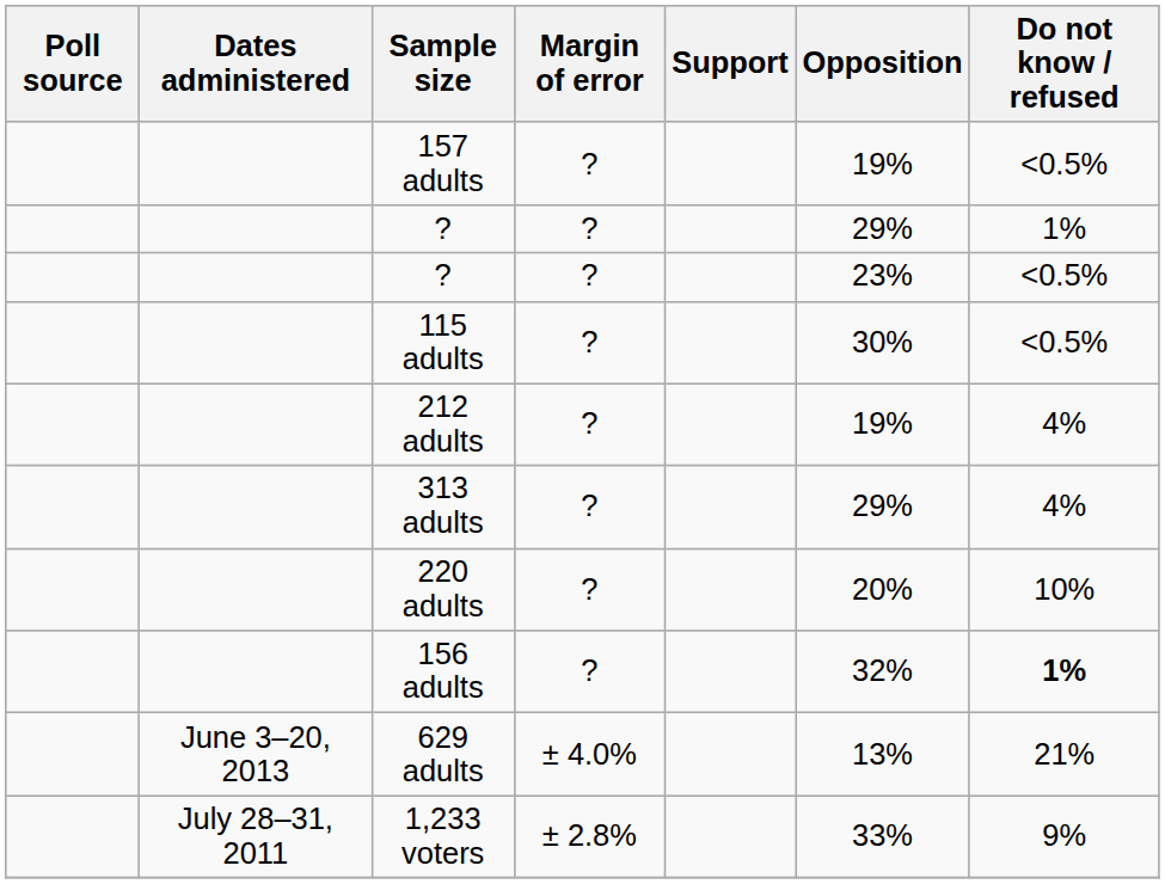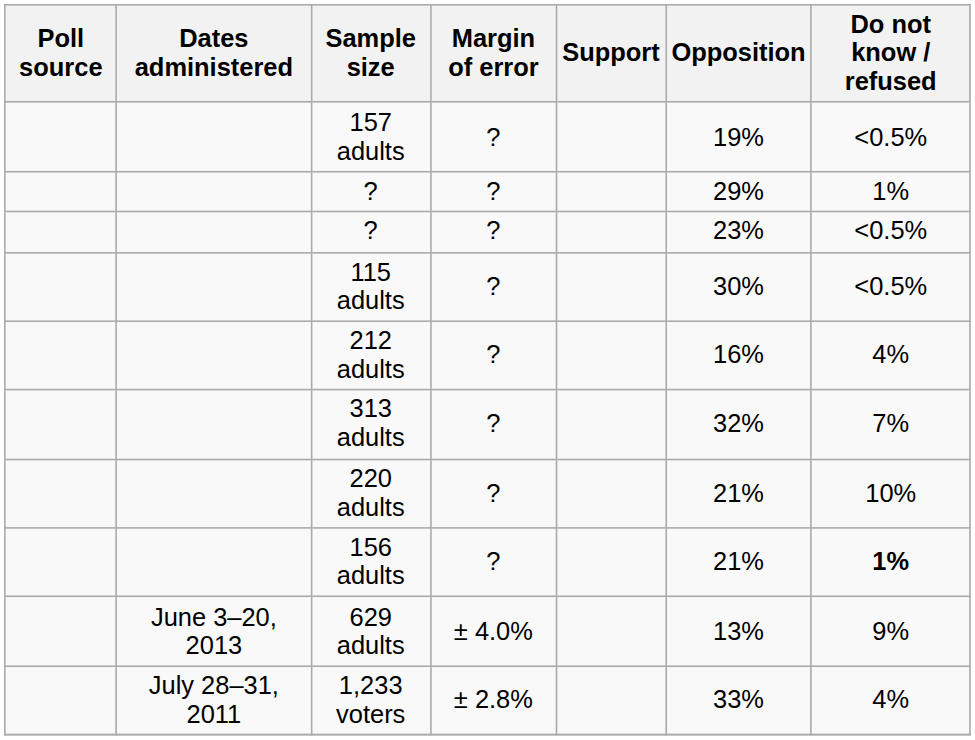212 adults | Opposition: 19% -> 16%
313 adults | Opposition: 29% -> 32%
313 adults | Do not know / refused: 4% -> 7%
220 adults | Opposition: 20% -> 21%
156 adults | Opposition: 32% -> 21%
629 adults | Do not know / refused: 21% -> 9%
1,233 voters | Do not know / refused: 9% -> 4%
